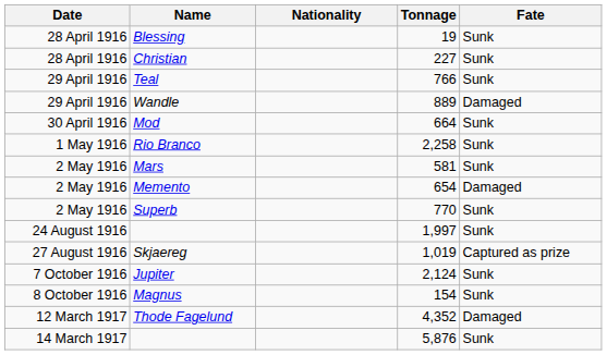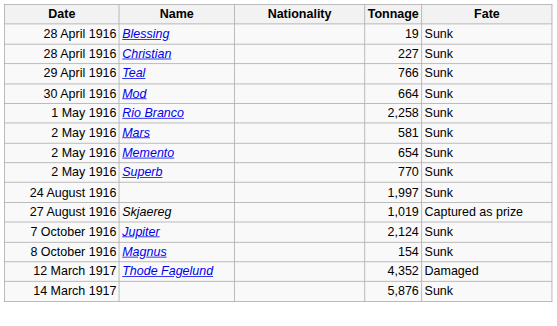- row: 29 April 1916 | Wandle | 889 | Damaged
Memento | Fate: Damaged -> Sunk
